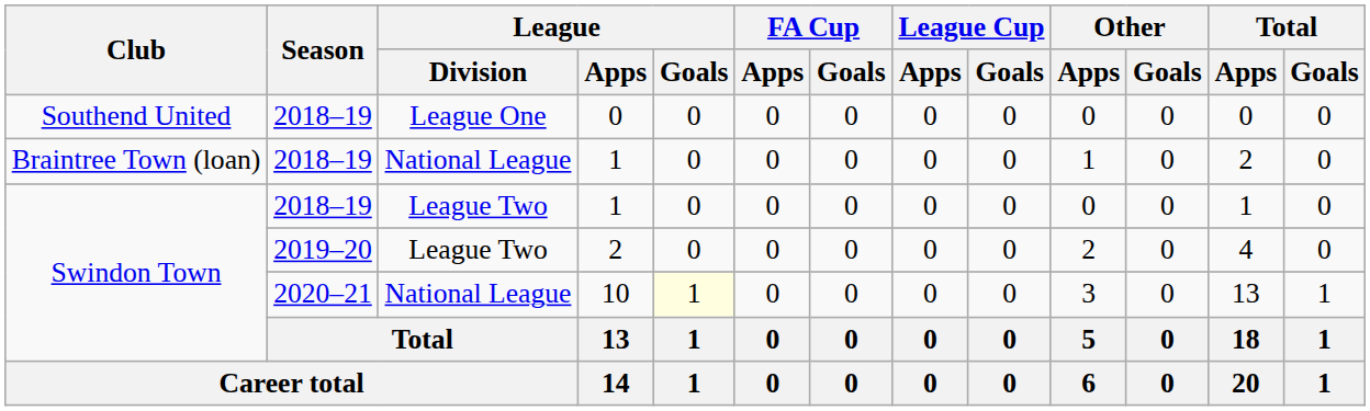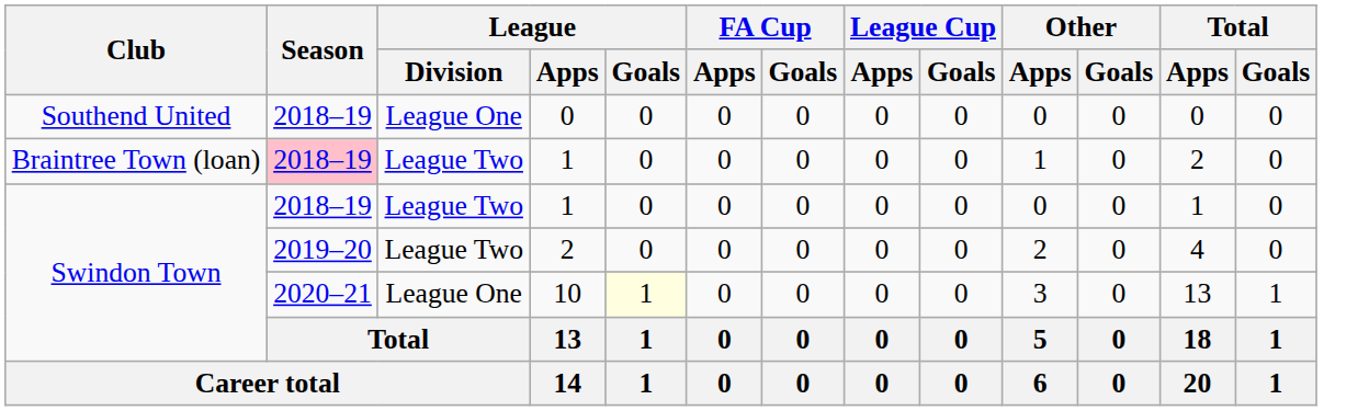Braintree Town (loan) / 1 | Season: no background -> pink background
Braintree Town (loan) / 1 | League / Division: National League -> League Two
10 | League / Division: National League -> League One
